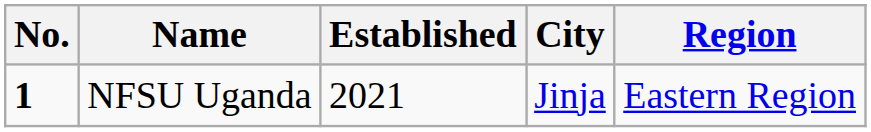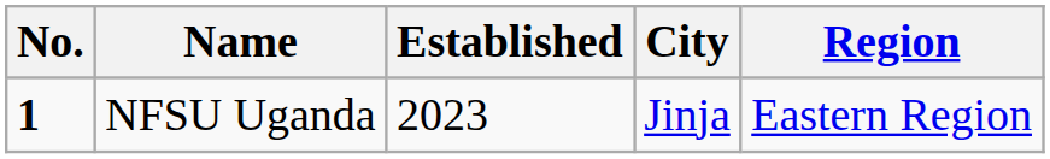NFSU Uganda | Established: 2021 -> 2023
